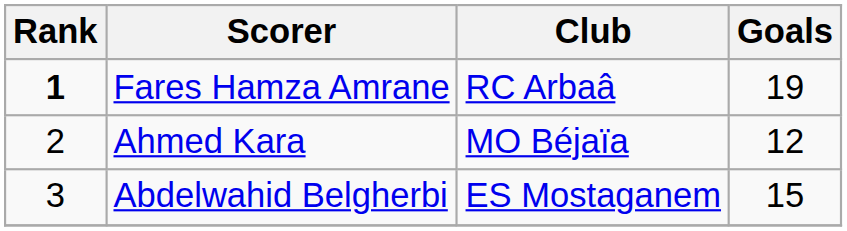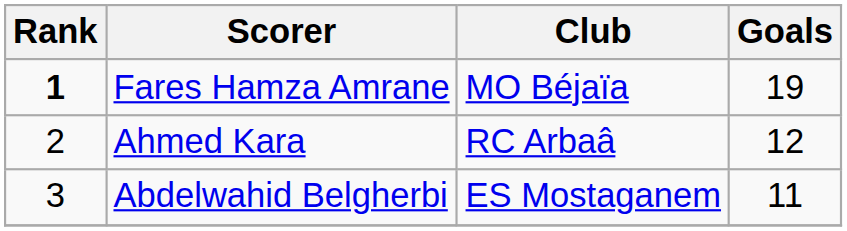Fares Hamza Amrane | Club: RC Arbaâ -> MO Béjaïa
Ahmed Kara | Club: MO Béjaïa -> RC Arbaâ
Abdelwahid Belgherbi | Goals: 15 -> 11
